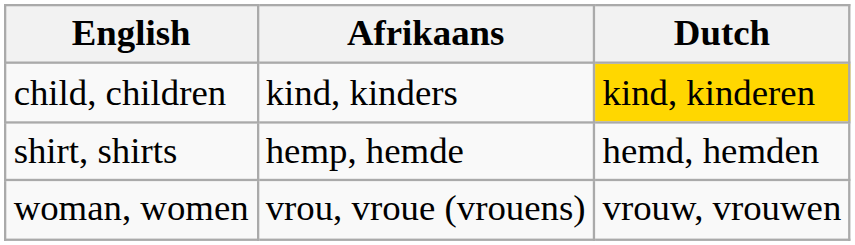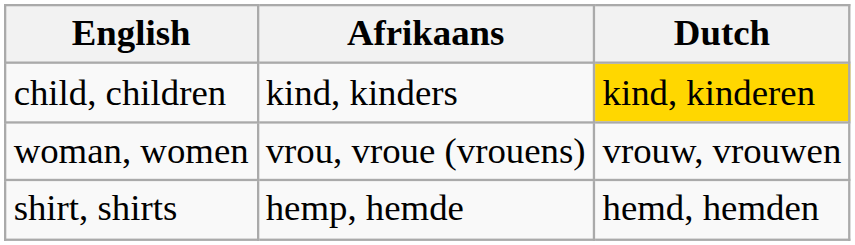rows swapped: woman, women <-> shirt, shirts
